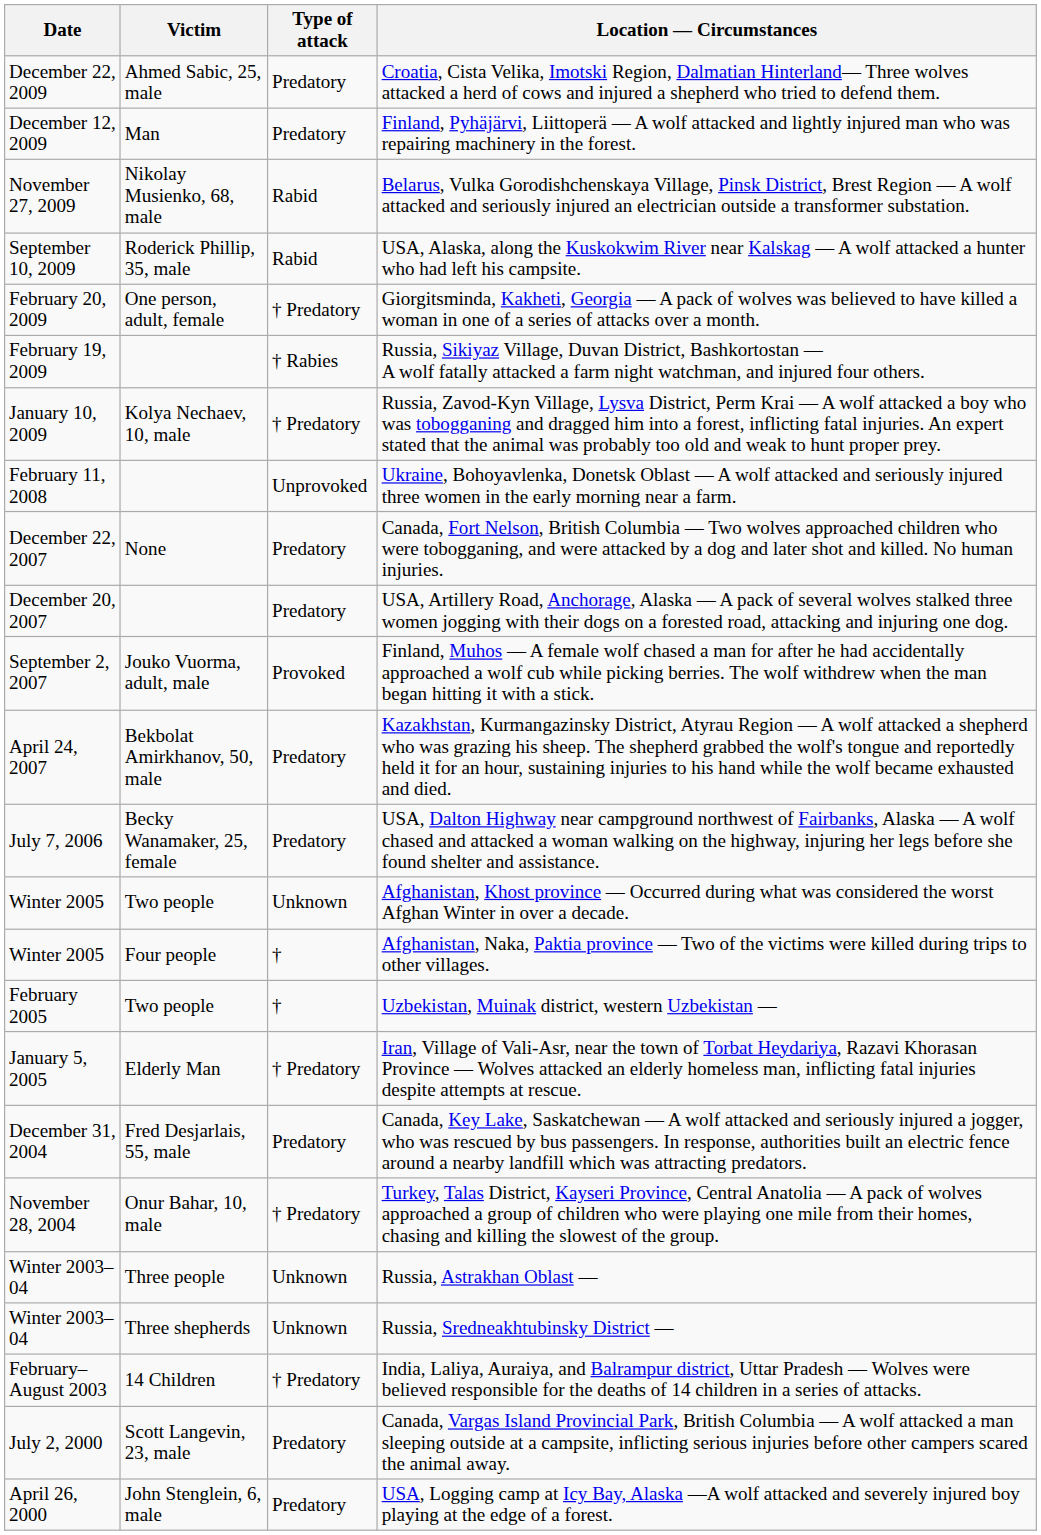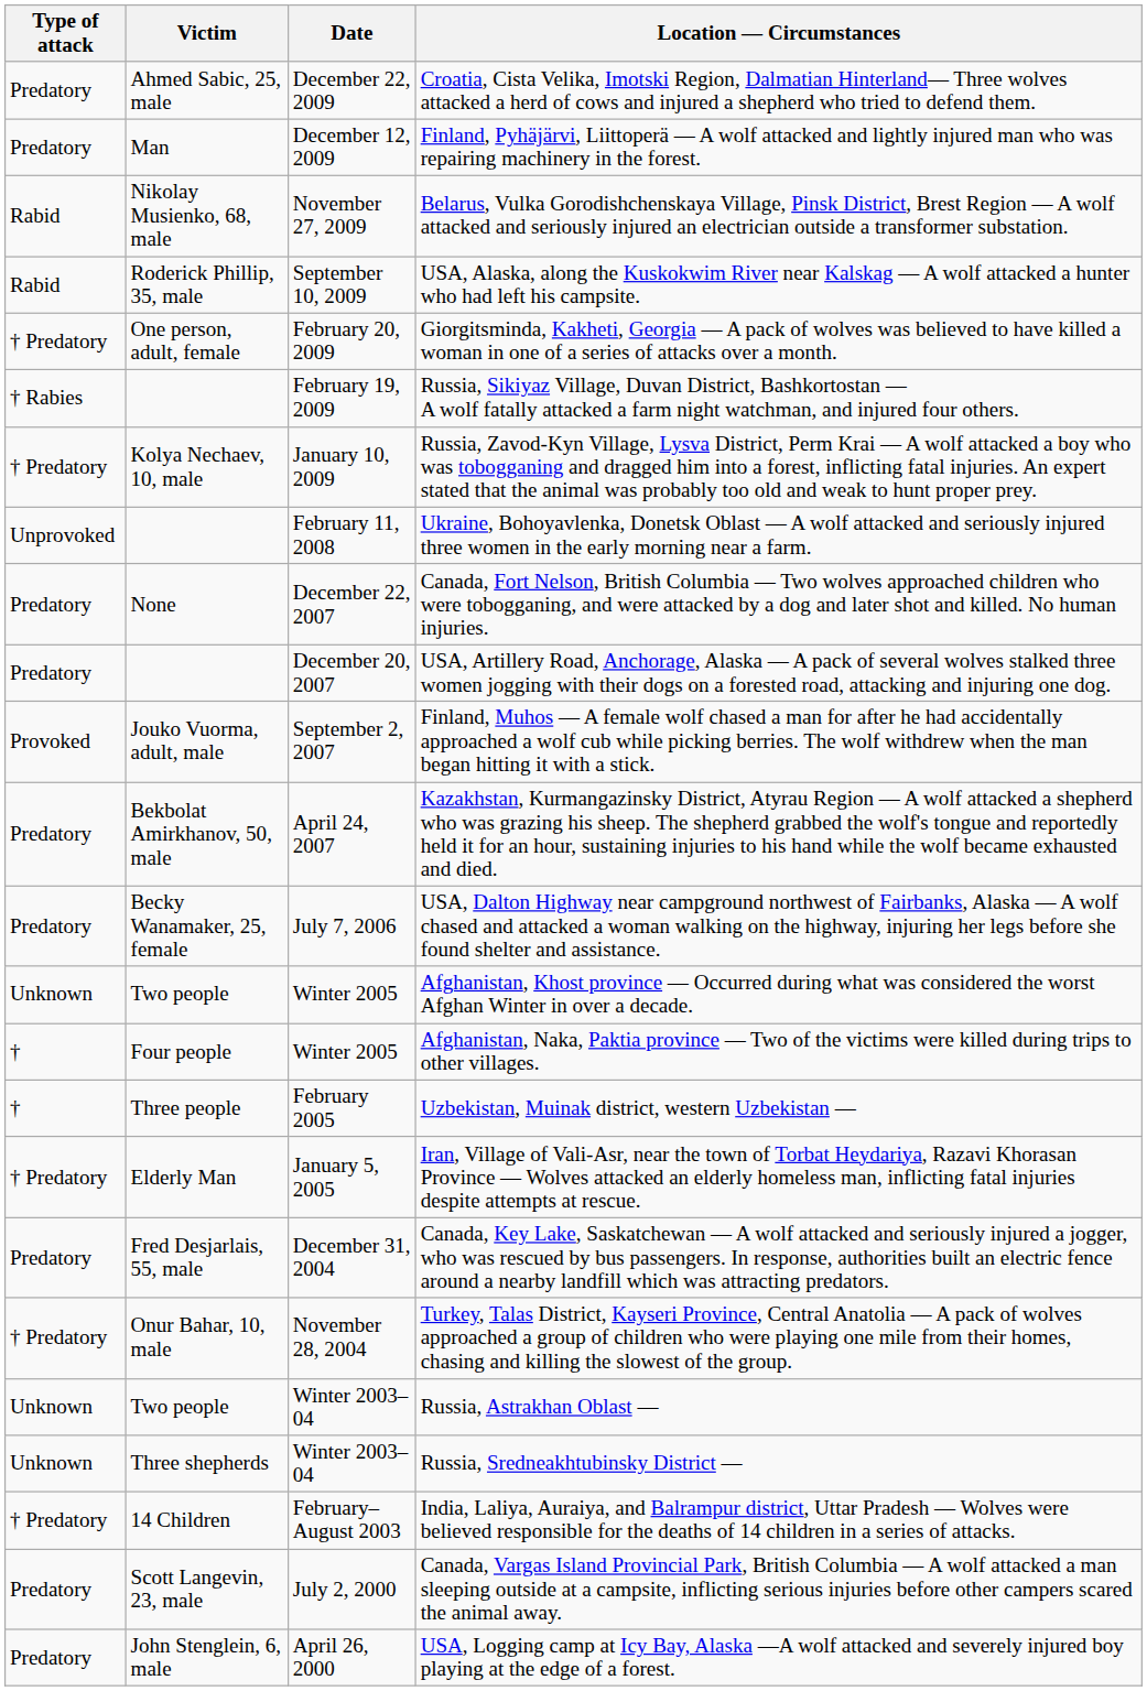columns swapped: Date <-> Type of attack
Uzbekistan, Muinak district, western Uzbekistan — | Victim: Two people -> Three people
Russia, Astrakhan Oblast — | Victim: Three people -> Two people
